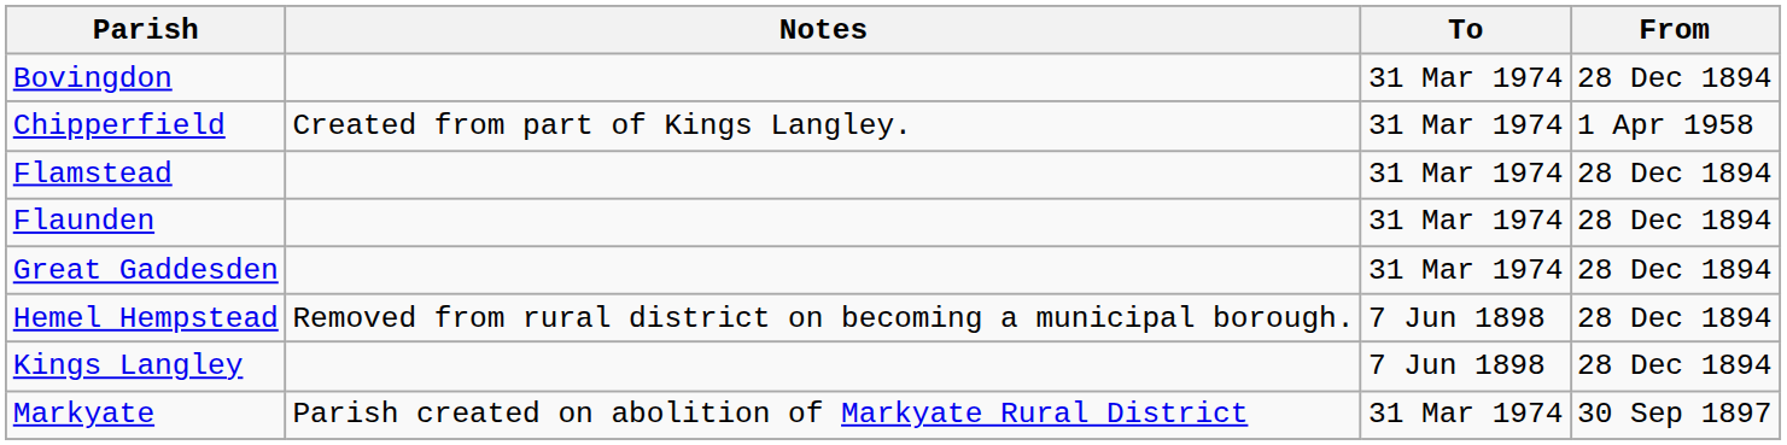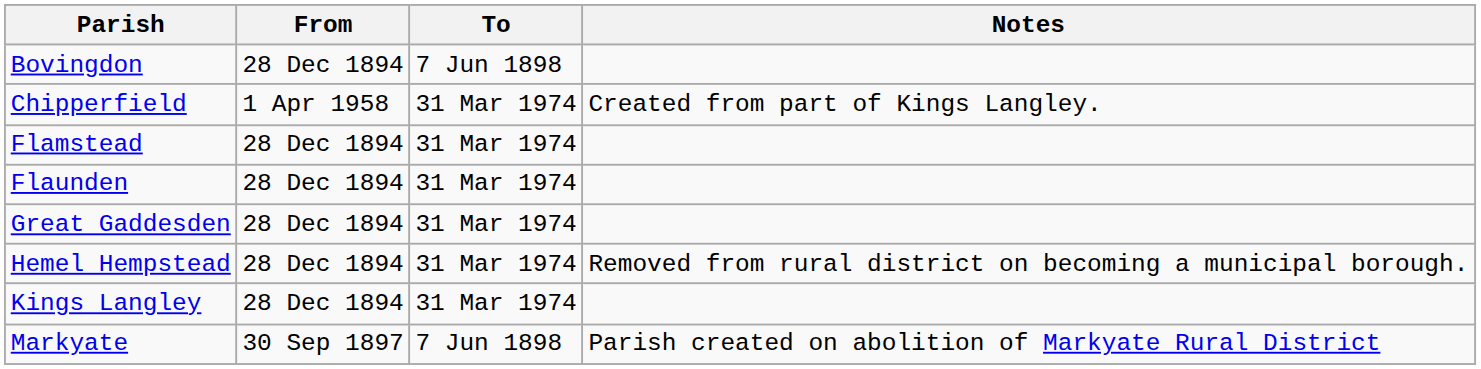columns swapped: From <-> Notes
Bovingdon | To: 31 Mar 1974 -> 7 Jun 1898
Hemel Hempstead | To: 7 Jun 1898 -> 31 Mar 1974
Kings Langley | To: 7 Jun 1898 -> 31 Mar 1974
Markyate | To: 31 Mar 1974 -> 7 Jun 1898
